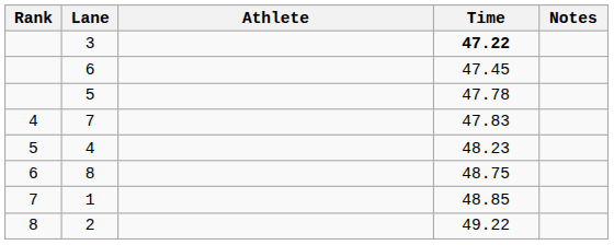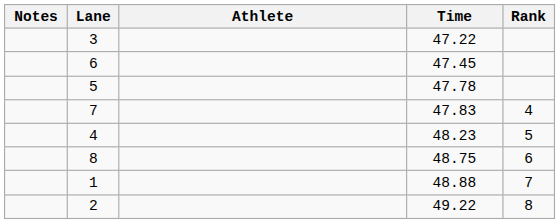columns swapped: Rank <-> Notes
3 | Time: bold -> normal
1 | Time: 48.85 -> 48.88
